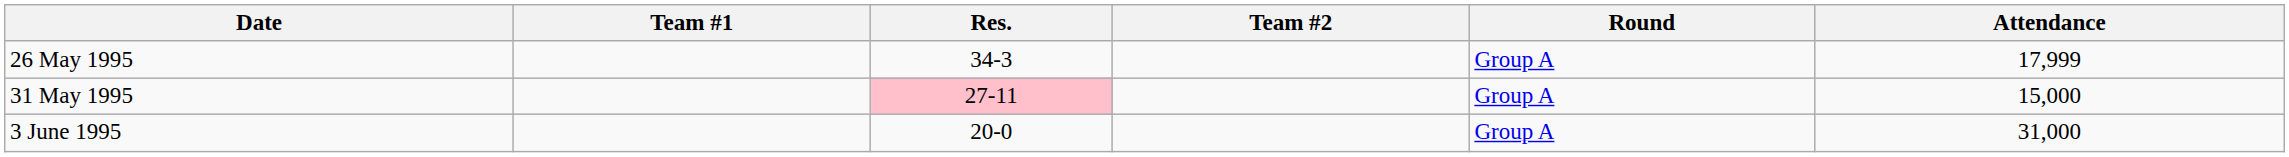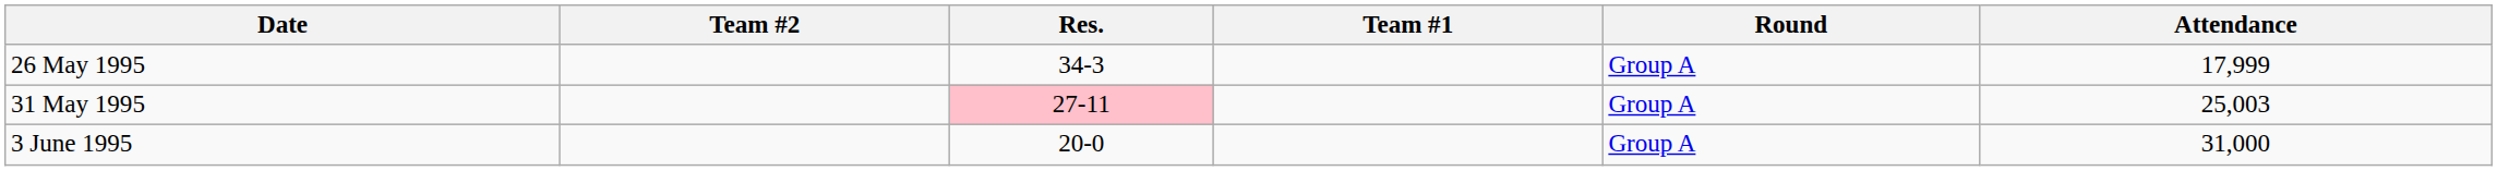columns swapped: Team #1 <-> Team #2
31 May 1995 | Attendance: 15,000 -> 25,003
